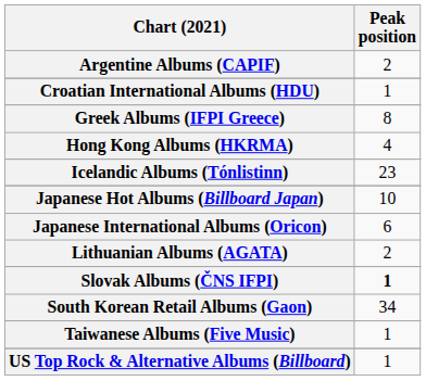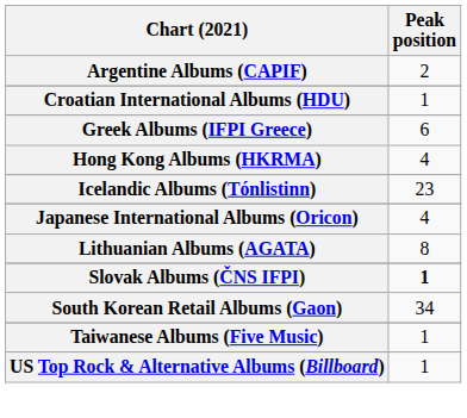Greek Albums (IFPI Greece) | Peak position: 8 -> 6
- row: Japanese Hot Albums (Billboard Japan) | 10
Japanese International Albums (Oricon) | Peak position: 6 -> 4
Lithuanian Albums (AGATA) | Peak position: 2 -> 8
